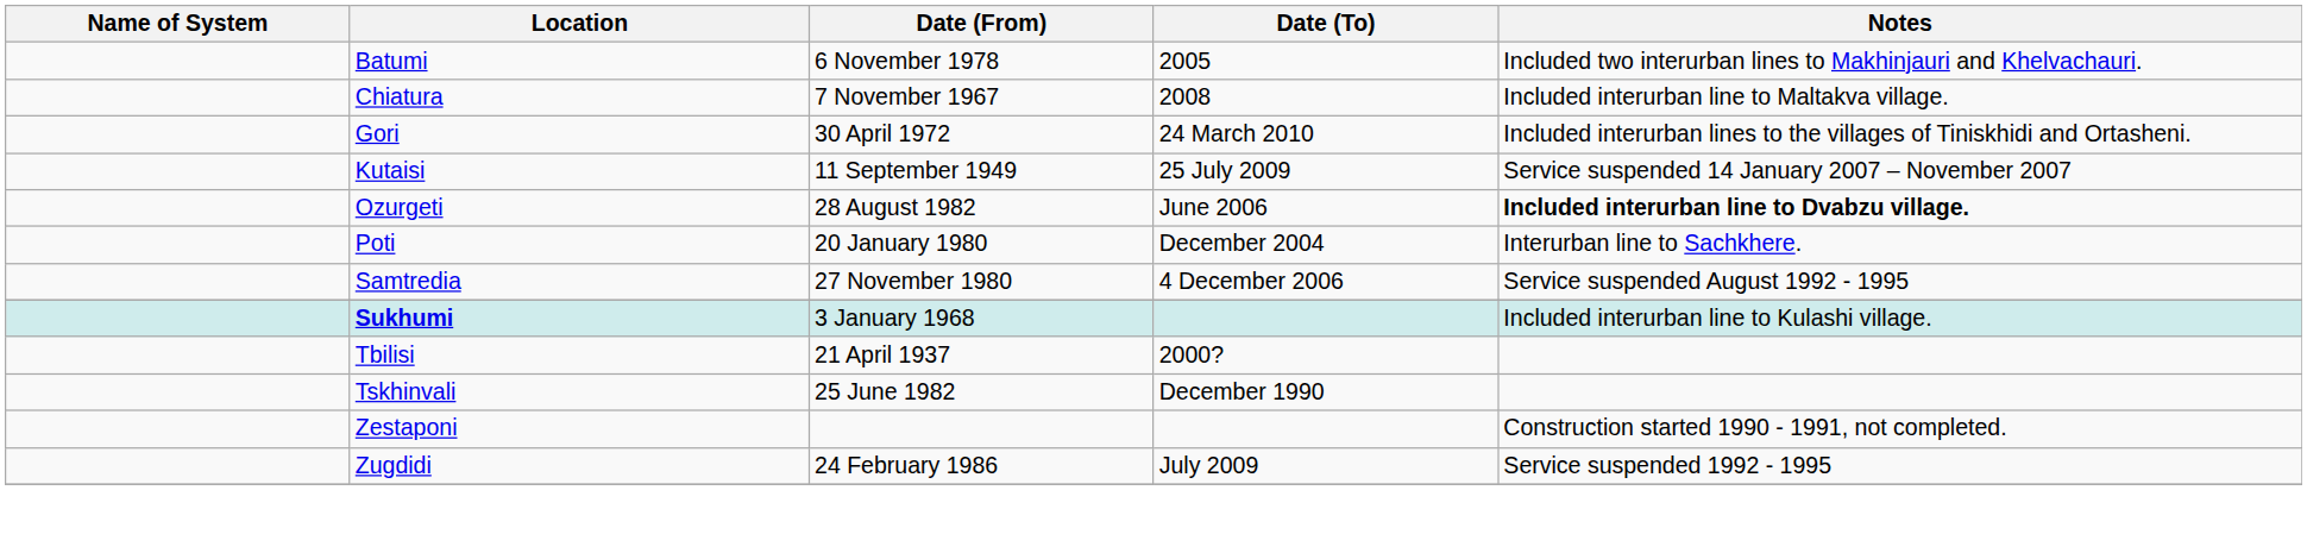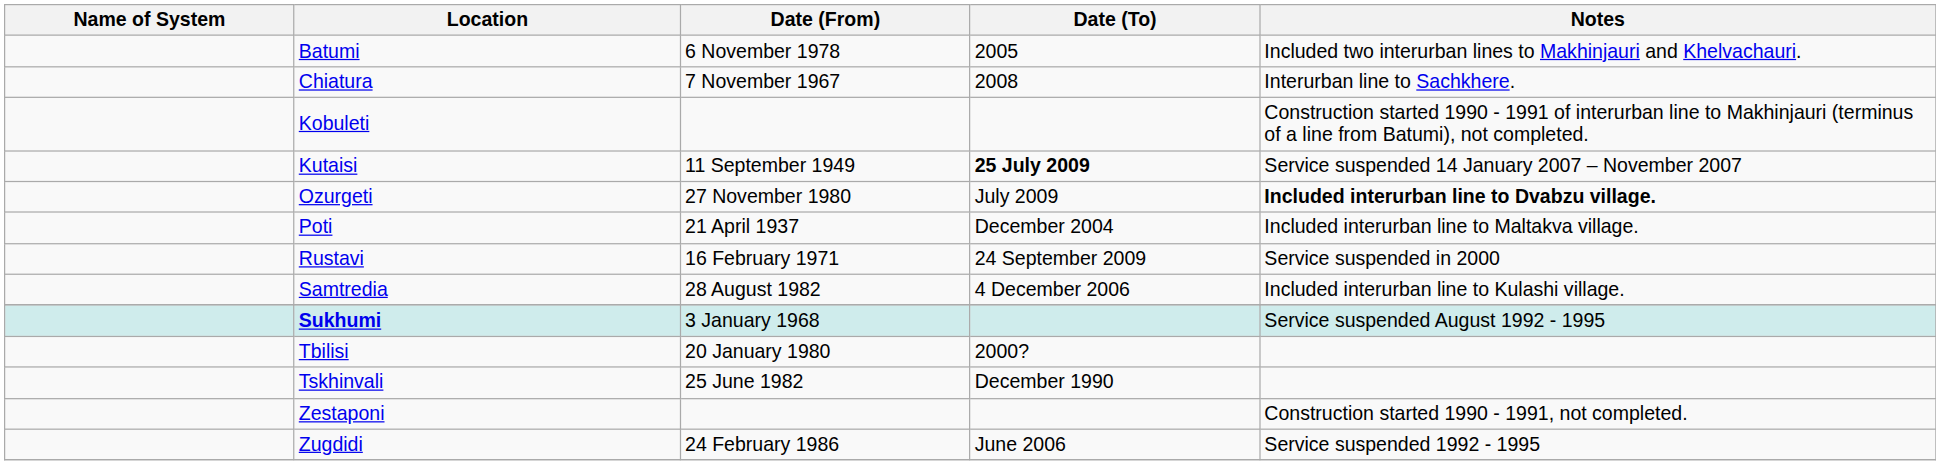Chiatura | Notes: Included interurban line to Maltakva village. -> Interurban line to Sachkhere.
- row: Gori | 30 April 1972 | 24 March 2010 | Included interurban lines to the villages of Tiniskhidi and Ortasheni.
+ row: Kobuleti | Construction started 1990 - 1991 of interurban line to Makhinjauri (terminus of a line from Batumi), not completed.
Kutaisi | Date (To): normal -> bold
Ozurgeti | Date (From): 28 August 1982 -> 27 November 1980
Ozurgeti | Date (To): June 2006 -> July 2009
Poti | Date (From): 20 January 1980 -> 21 April 1937
Poti | Notes: Interurban line to Sachkhere. -> Included interurban line to Maltakva village.
+ row: Rustavi | 16 February 1971 | 24 September 2009 | Service suspended in 2000
Samtredia | Date (From): 27 November 1980 -> 28 August 1982
Samtredia | Notes: Service suspended August 1992 - 1995 -> Included interurban line to Kulashi village.
Sukhumi | Notes: Included interurban line to Kulashi village. -> Service suspended August 1992 - 1995
Tbilisi | Date (From): 21 April 1937 -> 20 January 1980
Zugdidi | Date (To): July 2009 -> June 2006
